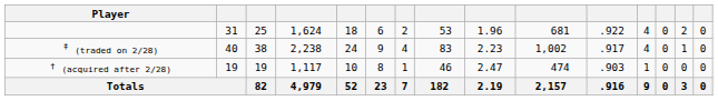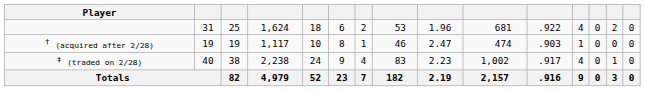rows swapped: † (acquired after 2/28) <-> ‡ (traded on 2/28)
